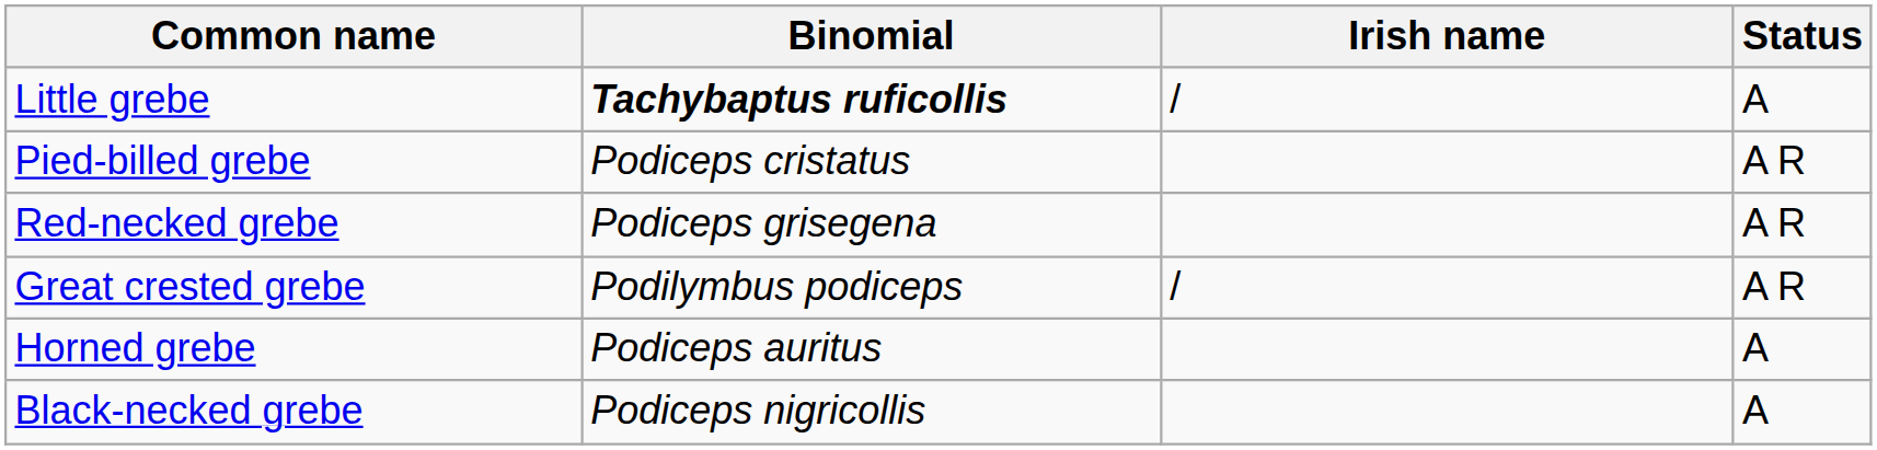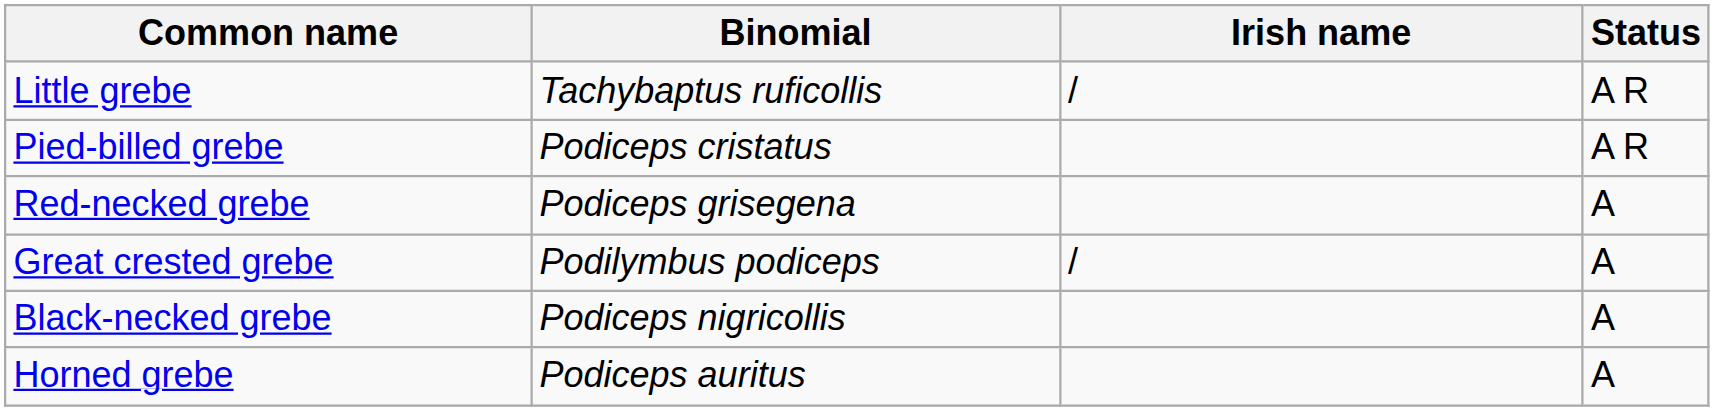Little grebe | Binomial: bold -> normal
Little grebe | Status: A -> A R
Red-necked grebe | Status: A R -> A
Great crested grebe | Status: A R -> A
rows swapped: Horned grebe <-> Black-necked grebe
